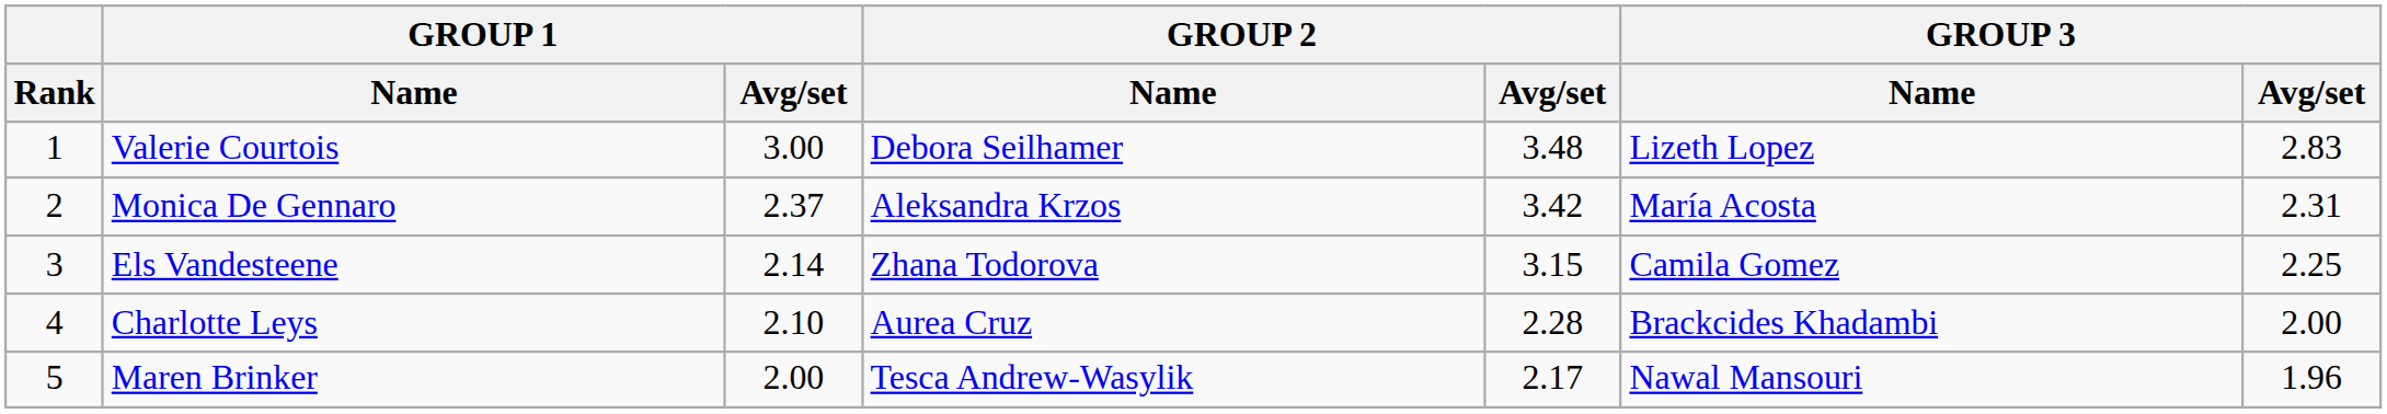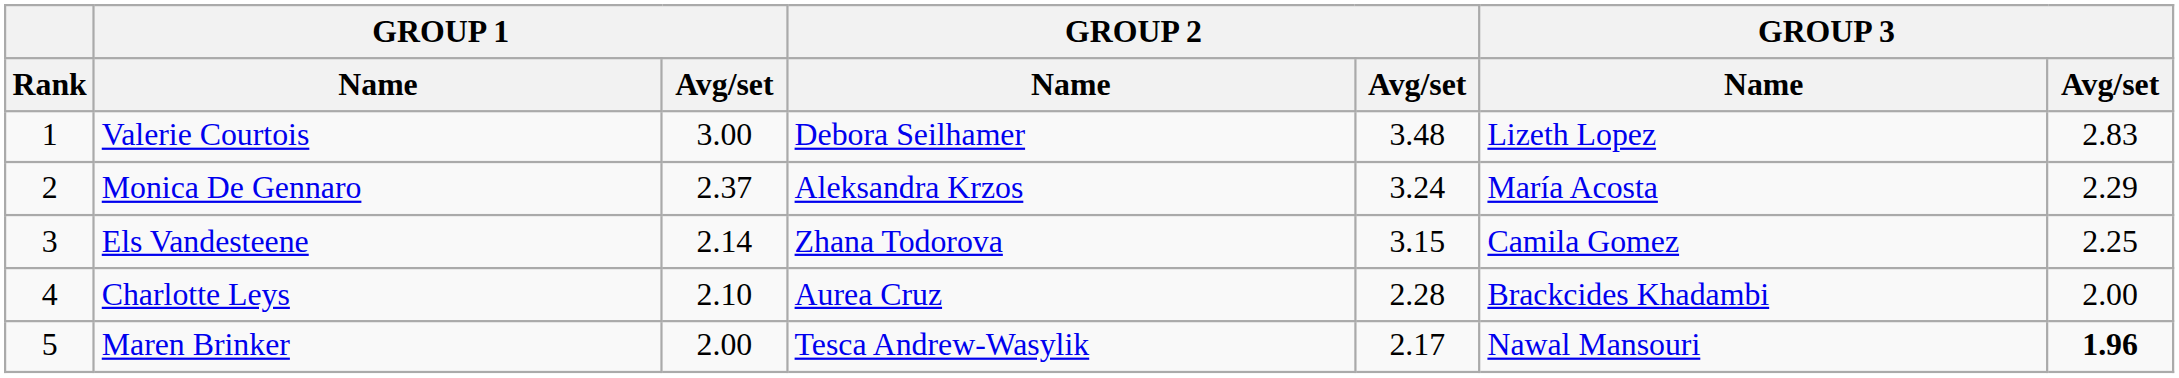Monica De Gennaro | GROUP 2 / Avg/set: 3.42 -> 3.24
Monica De Gennaro | GROUP 3 / Avg/set: 2.31 -> 2.29
Maren Brinker | GROUP 3 / Avg/set: normal -> bold
